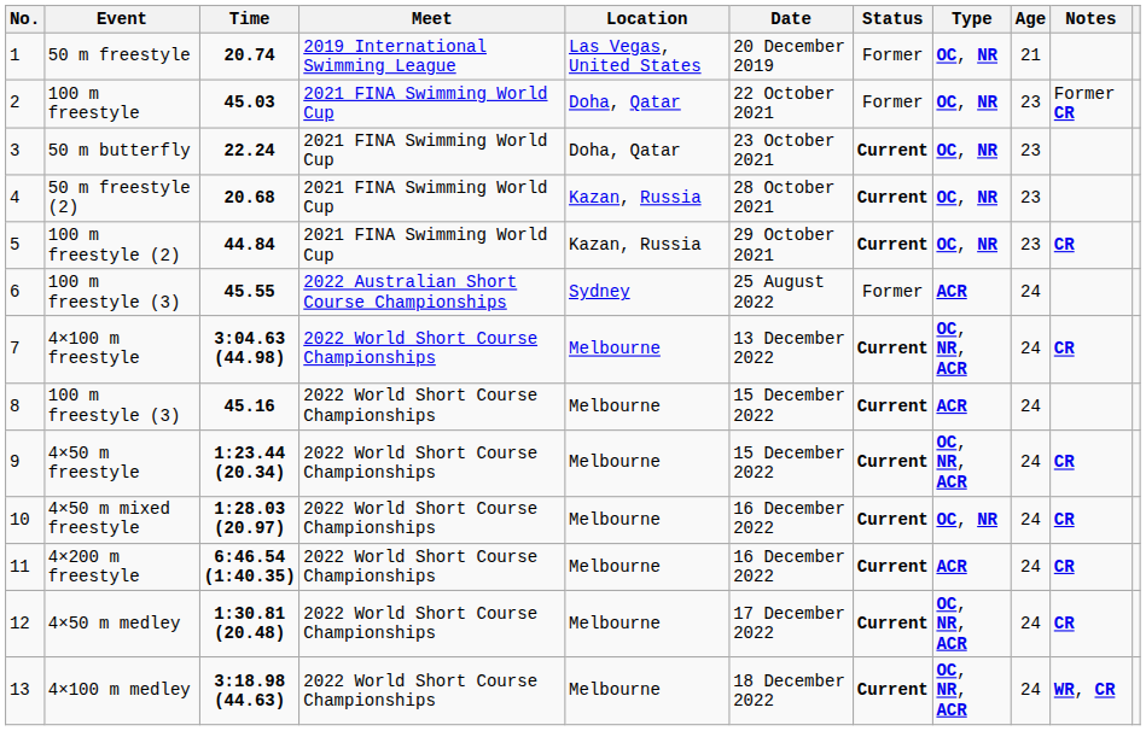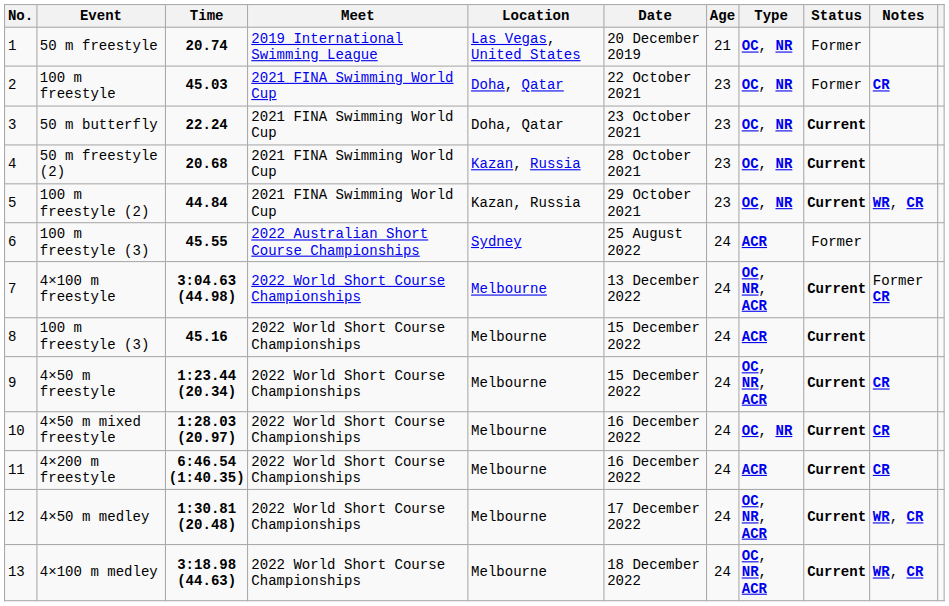columns swapped: Age <-> Status
100 m freestyle | Notes: Former CR -> CR
100 m freestyle (2) | Notes: CR -> WR, CR
4×100 m freestyle | Notes: CR -> Former CR
4×50 m medley | Notes: CR -> WR, CR
